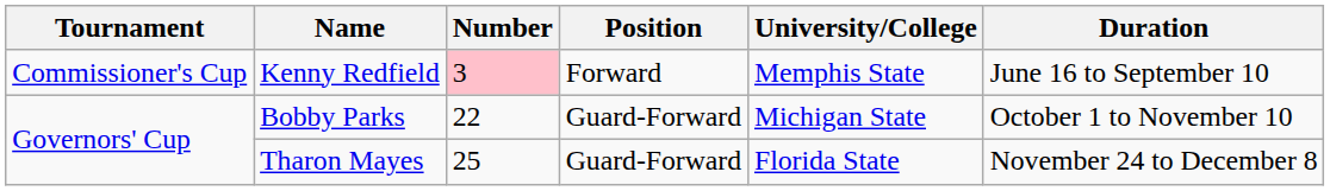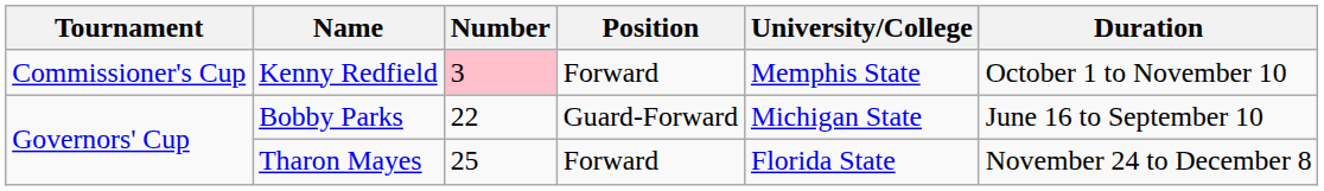Kenny Redfield | Duration: June 16 to September 10 -> October 1 to November 10
Bobby Parks | Duration: October 1 to November 10 -> June 16 to September 10
Tharon Mayes | Position: Guard-Forward -> Forward
